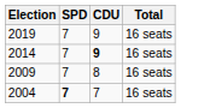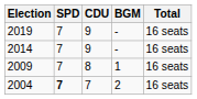+ column: BGM | - | - | 1 | 2
2014 | CDU: bold -> normal
